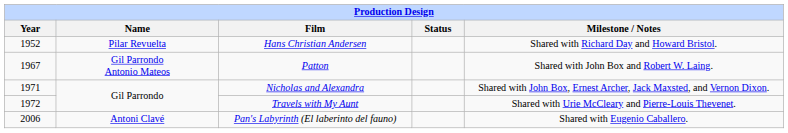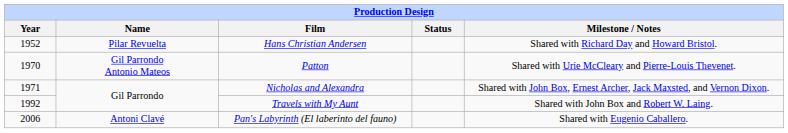Patton | Year: 1967 -> 1970
Patton | Milestone / Notes: Shared with John Box and Robert W. Laing. -> Shared with Urie McCleary and Pierre-Louis Thevenet.
Travels with My Aunt | Year: 1972 -> 1992
Travels with My Aunt | Milestone / Notes: Shared with Urie McCleary and Pierre-Louis Thevenet. -> Shared with John Box and Robert W. Laing.
